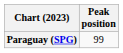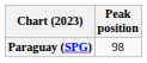Paraguay (SPG) | Peak position: 99 -> 98
